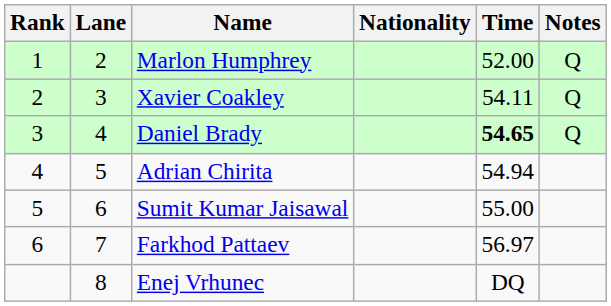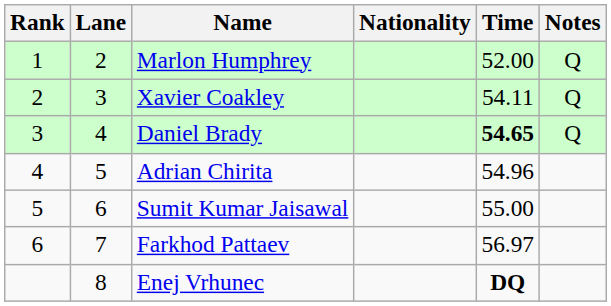Adrian Chirita | Time: 54.94 -> 54.96
Enej Vrhunec | Time: normal -> bold
